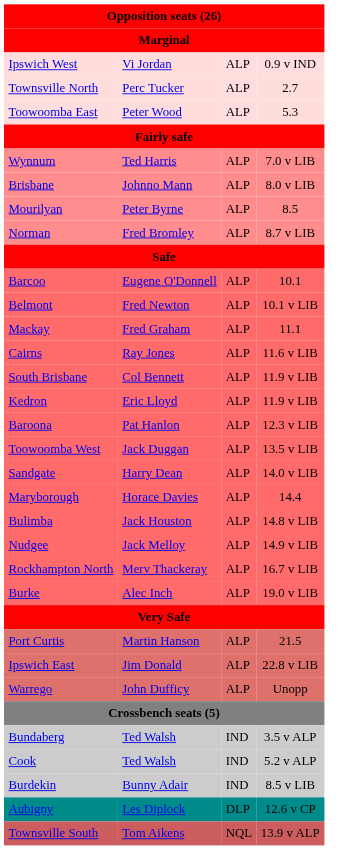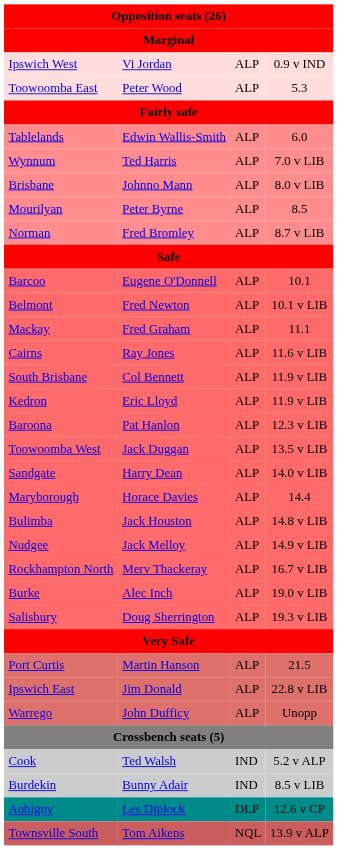- row: Townsville North | Perc Tucker | ALP | 2.7
+ row: Tablelands | Edwin Wallis-Smith | ALP | 6.0
+ row: Salisbury | Doug Sherrington | ALP | 19.3 v LIB
- row: Bundaberg | Ted Walsh | IND | 3.5 v ALP
